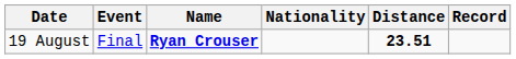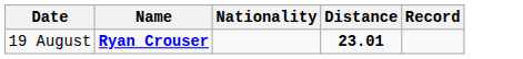- column: Event | Final
19 August | Distance: 23.51 -> 23.01
